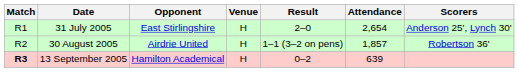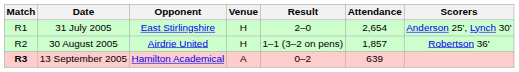13 September 2005 | Venue: H -> A
